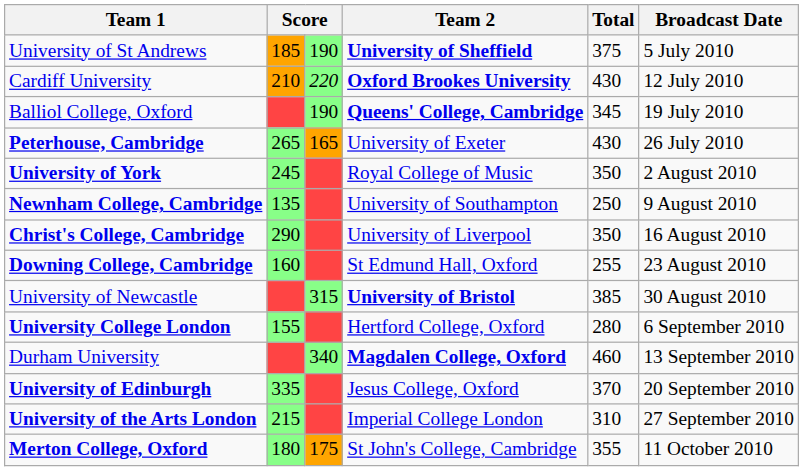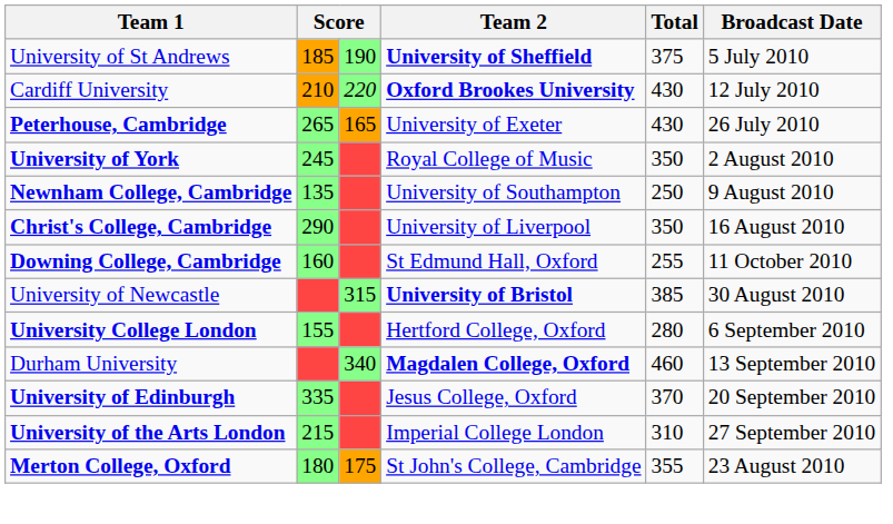- row: Balliol College, Oxford | 190 | Queens' College, Cambridge | 345 | 19 July 2010
Downing College, Cambridge | Broadcast Date: 23 August 2010 -> 11 October 2010
Merton College, Oxford | Broadcast Date: 11 October 2010 -> 23 August 2010
